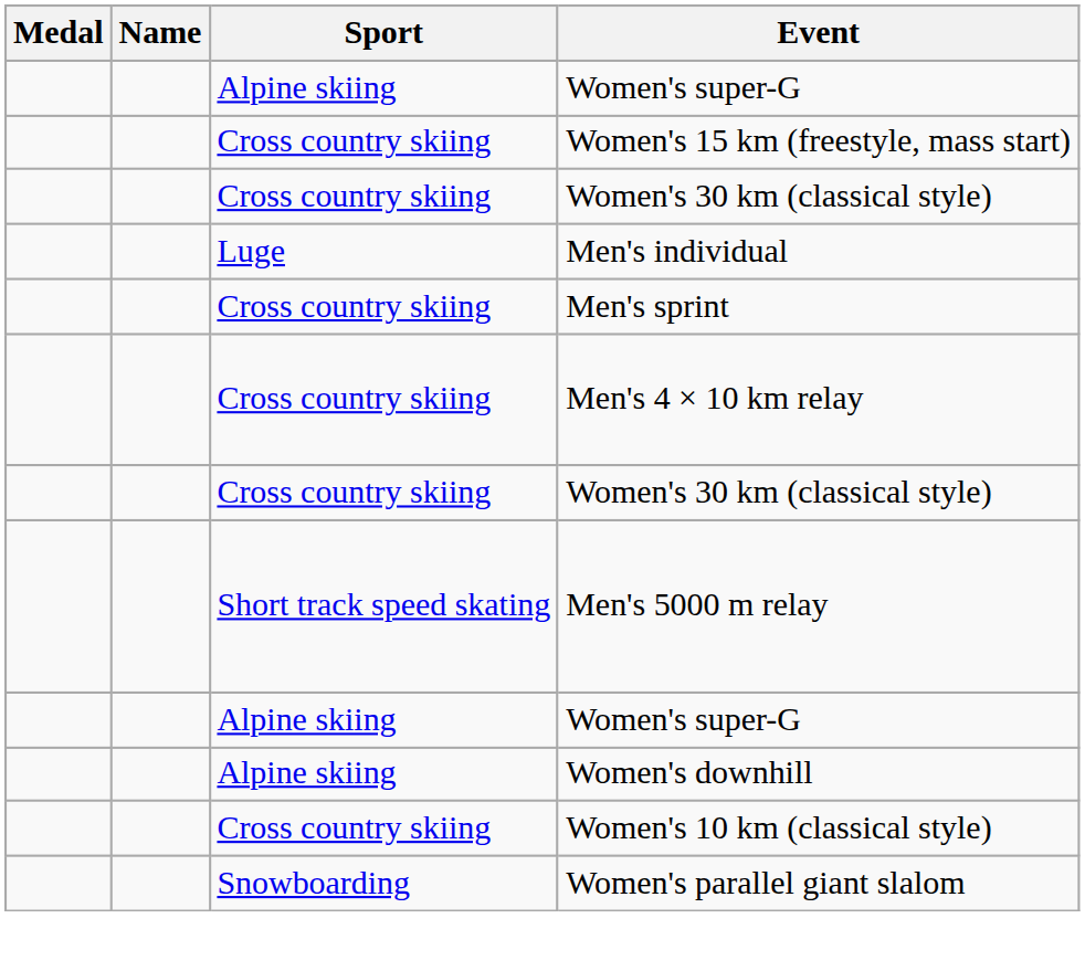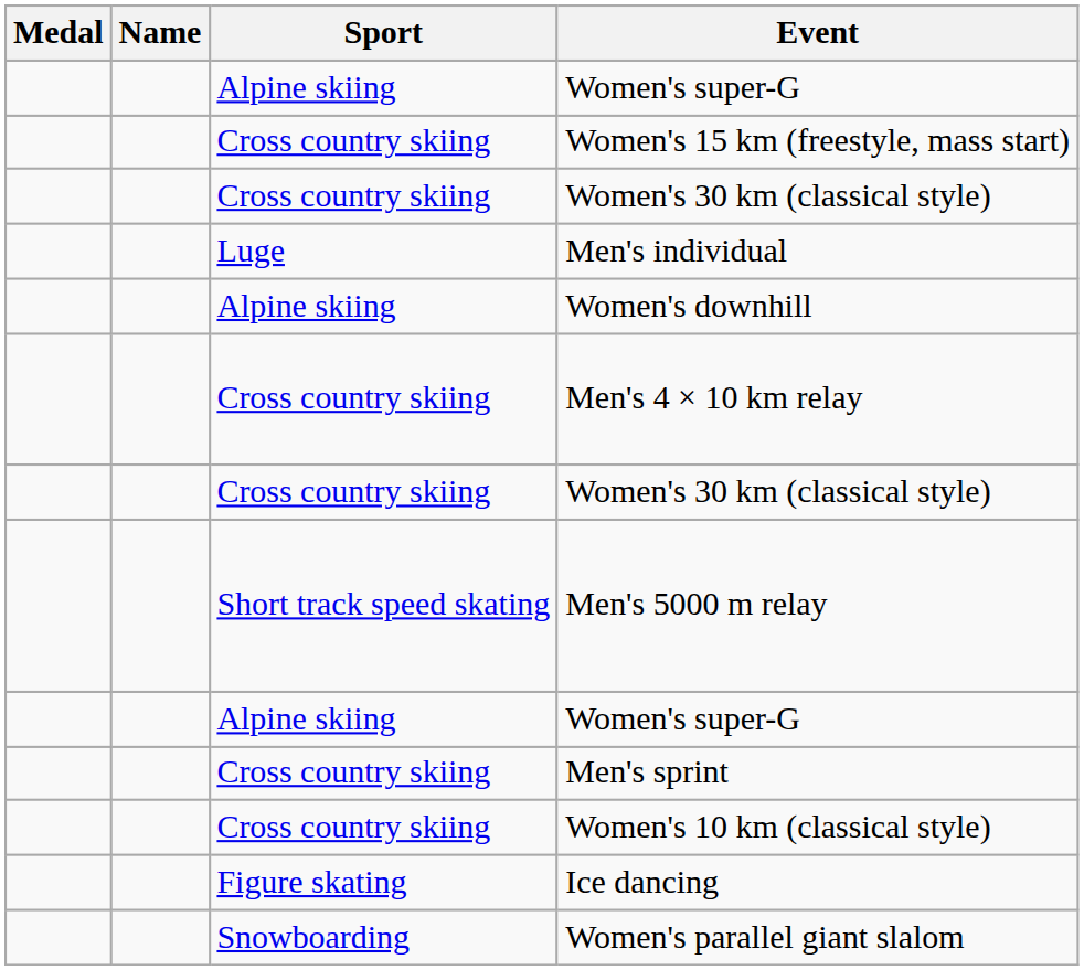rows swapped: Women's downhill <-> Men's sprint
+ row: Figure skating | Ice dancing
